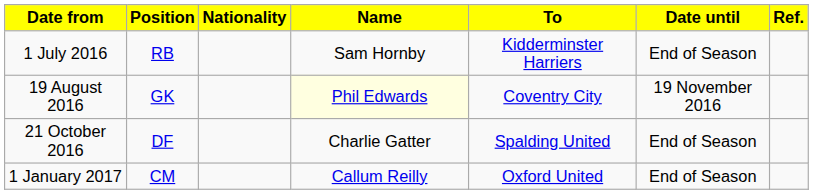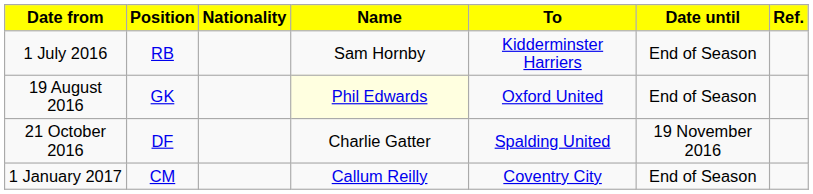19 August 2016 | To: Coventry City -> Oxford United
19 August 2016 | Date until: 19 November 2016 -> End of Season
21 October 2016 | Date until: End of Season -> 19 November 2016
1 January 2017 | To: Oxford United -> Coventry City
